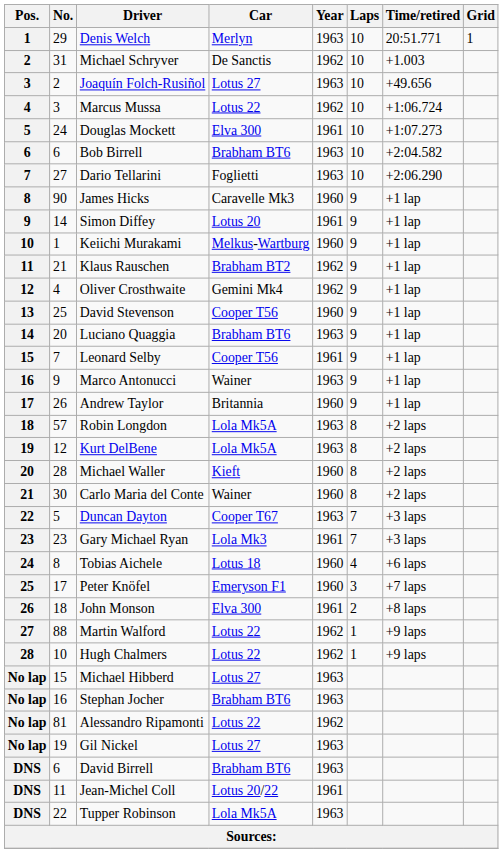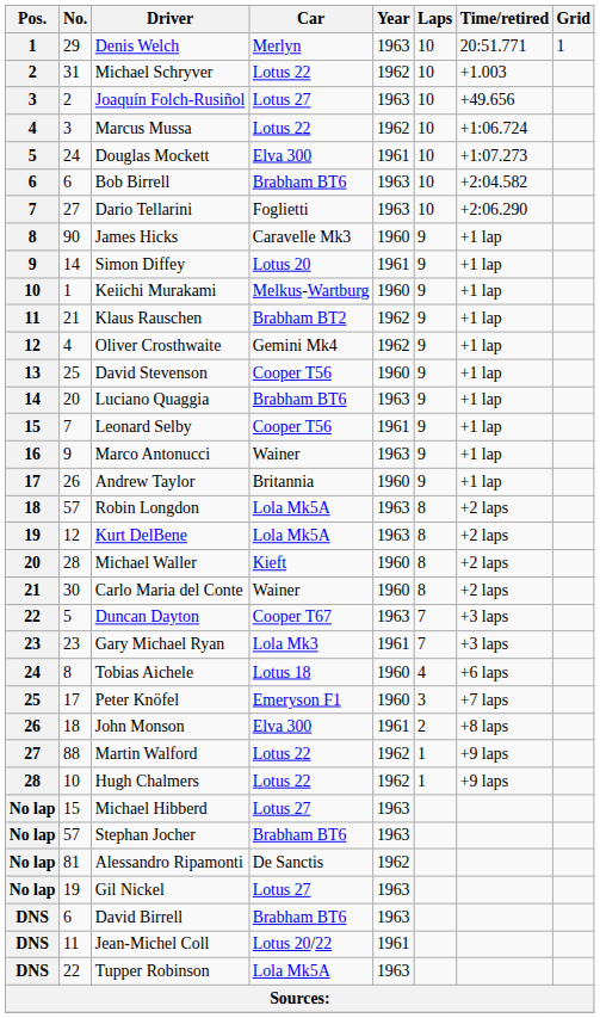Michael Schryver | Car: De Sanctis -> Lotus 22
Stephan Jocher | No.: 16 -> 57
Alessandro Ripamonti | Car: Lotus 22 -> De Sanctis
